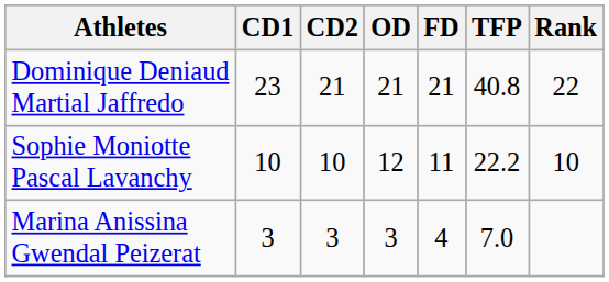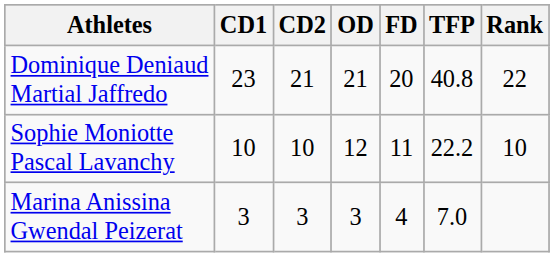Dominique Deniaud Martial Jaffredo | FD: 21 -> 20
